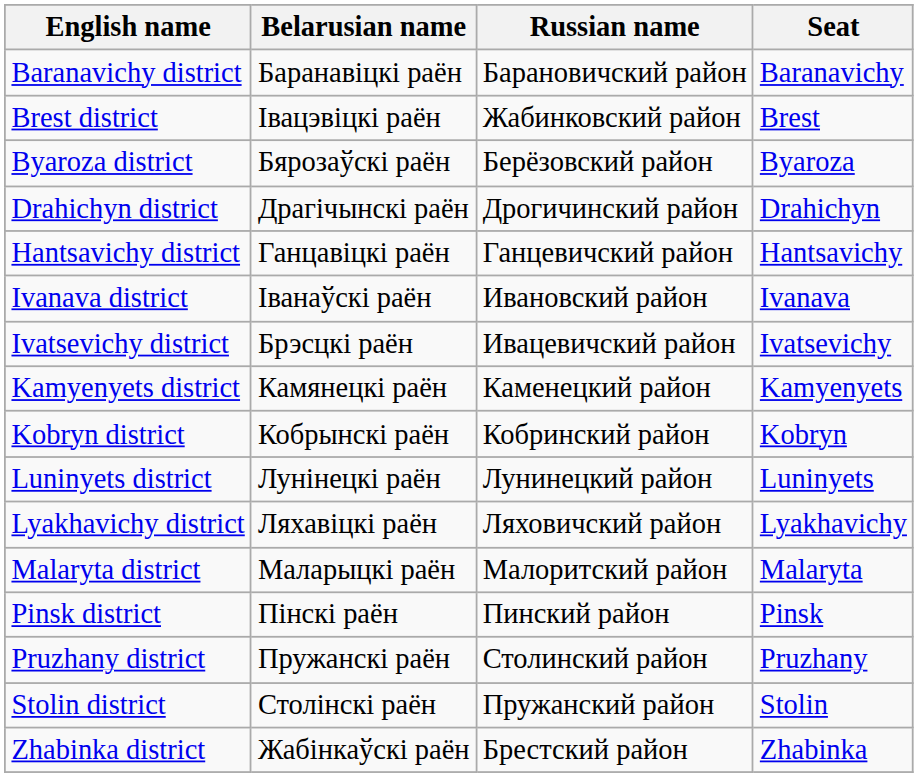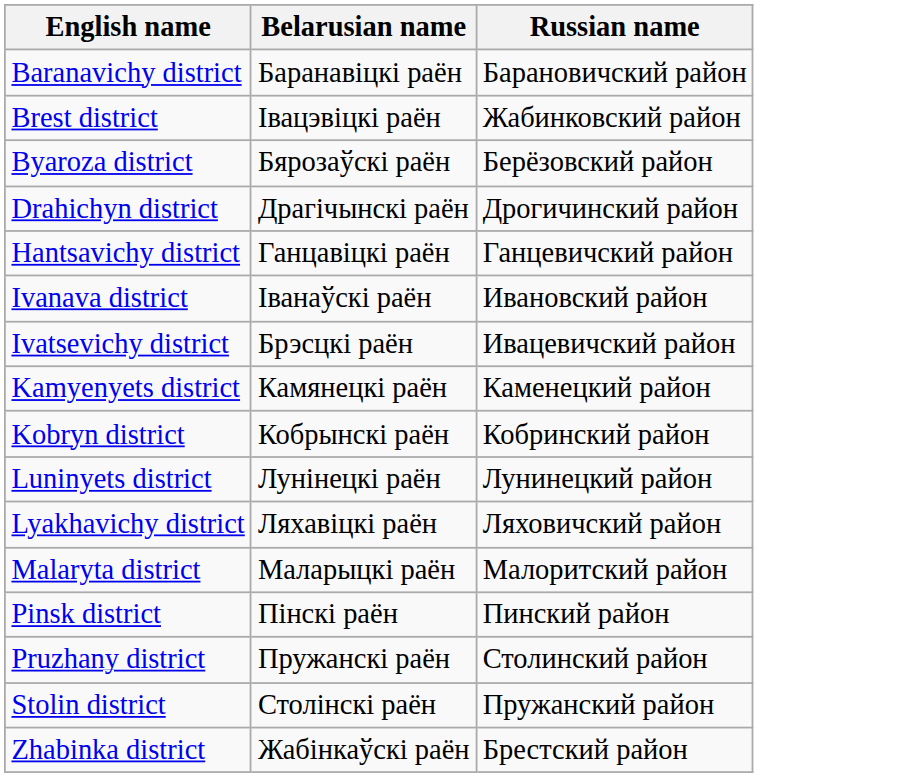- column: Seat | Baranavichy | Brest | Byaroza | Drahichyn | Hantsavichy | Ivanava | Ivatsevichy | Kamyenyets | Kobryn | Luninyets | Lyakhavichy | Malaryta | Pinsk | Pruzhany | Stolin | Zhabinka
